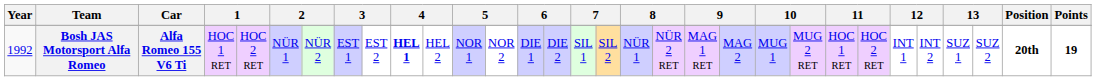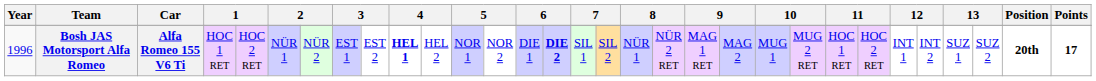Bosh JAS Motorsport Alfa Romeo | Year: 1992 -> 1996
Bosh JAS Motorsport Alfa Romeo | column 15: normal -> bold
Bosh JAS Motorsport Alfa Romeo | Points: 19 -> 17
